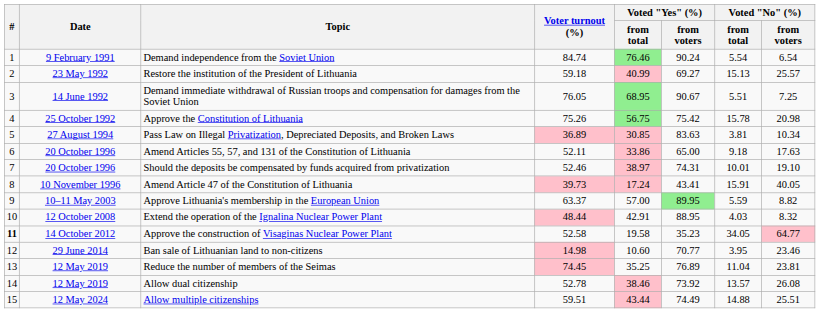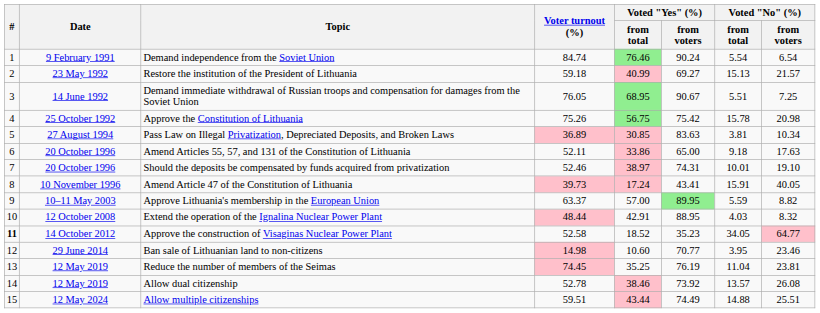Restore the institution of the President of Lithuania | Voted "No" (%) / from voters: 25.57 -> 21.57
Approve the construction of Visaginas Nuclear Power Plant | Voted "Yes" (%) / from total: 19.58 -> 18.52
Reduce the number of members of the Seimas | Voted "Yes" (%) / from voters: 76.89 -> 76.19
